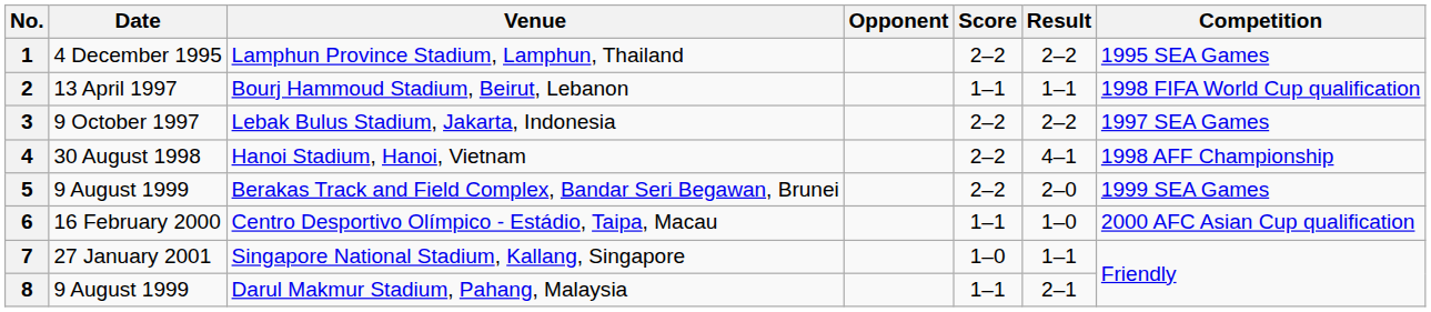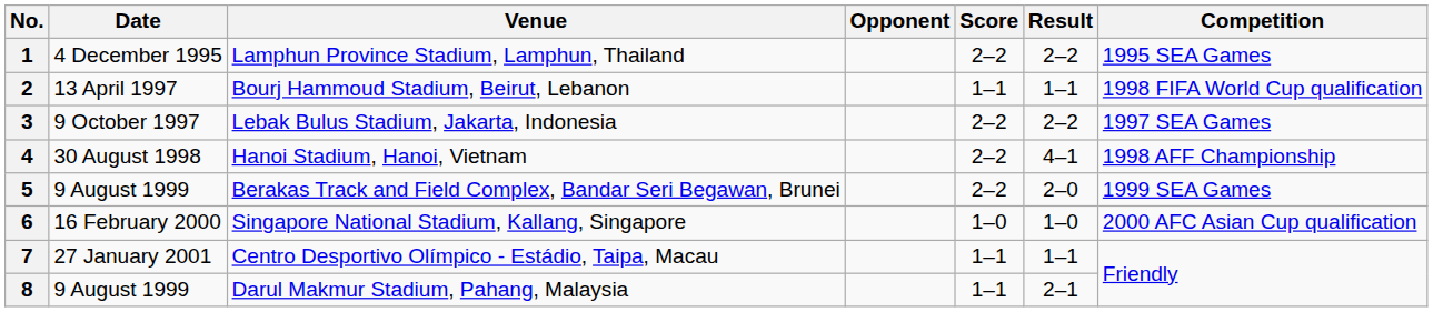6 | Venue: Centro Desportivo Olímpico - Estádio, Taipa, Macau -> Singapore National Stadium, Kallang, Singapore
6 | Score: 1–1 -> 1–0
7 | Venue: Singapore National Stadium, Kallang, Singapore -> Centro Desportivo Olímpico - Estádio, Taipa, Macau
7 | Score: 1–0 -> 1–1
